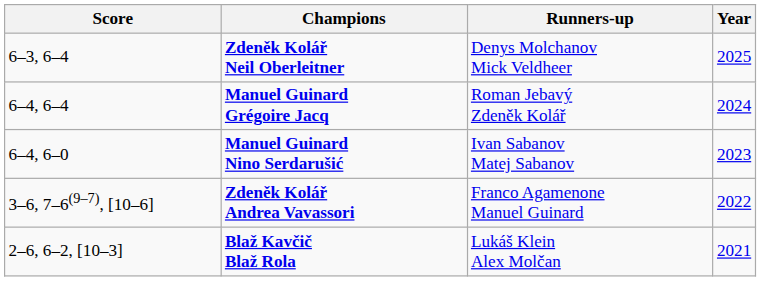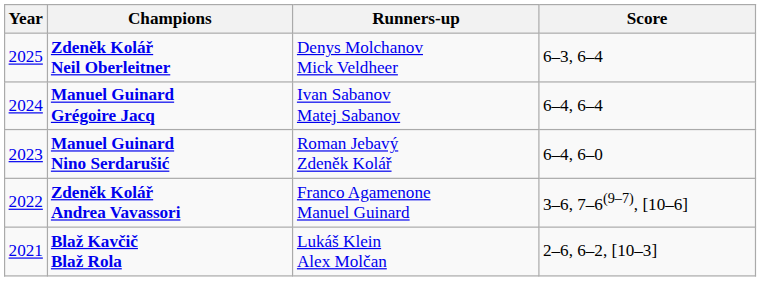columns swapped: Year <-> Score
Manuel Guinard Grégoire Jacq | Runners-up: Roman Jebavý Zdeněk Kolář -> Ivan Sabanov Matej Sabanov
Manuel Guinard Nino Serdarušić | Runners-up: Ivan Sabanov Matej Sabanov -> Roman Jebavý Zdeněk Kolář
